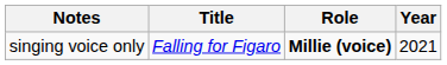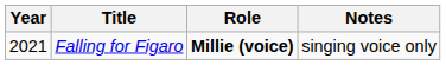columns swapped: Year <-> Notes
